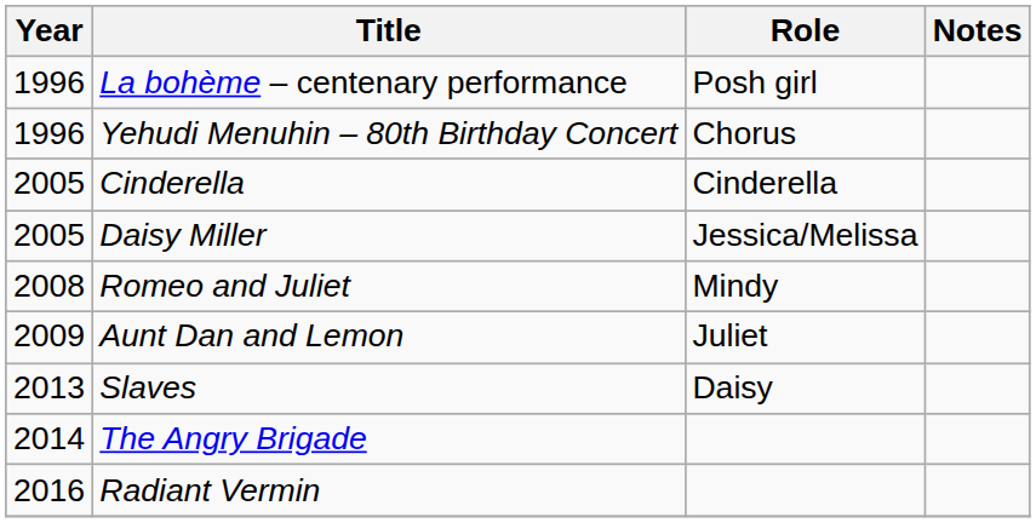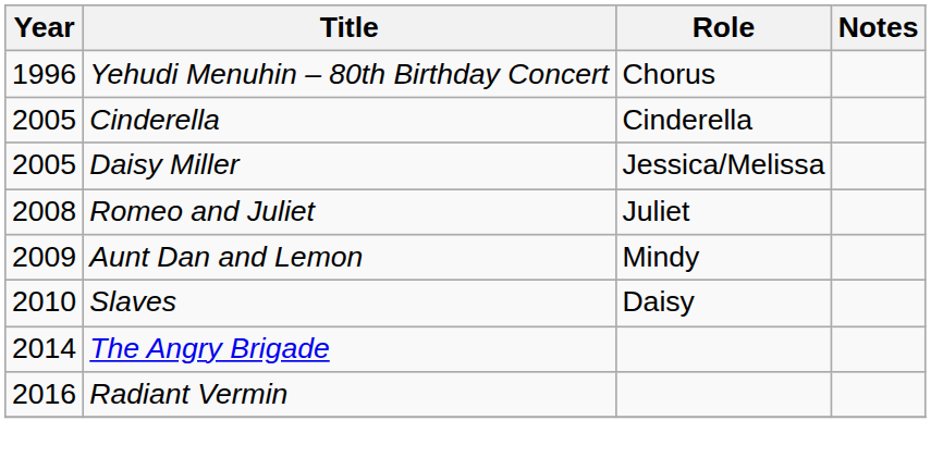- row: 1996 | La bohème – centenary performance | Posh girl
Romeo and Juliet | Role: Mindy -> Juliet
Aunt Dan and Lemon | Role: Juliet -> Mindy
Slaves | Year: 2013 -> 2010
